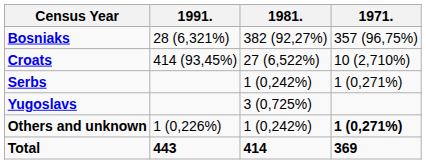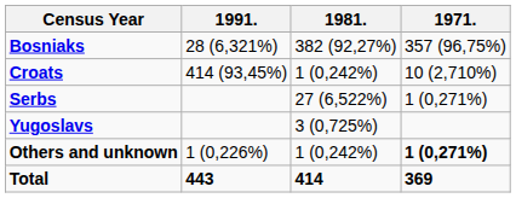Croats | 1981.: 27 (6,522%) -> 1 (0,242%)
Serbs | 1981.: 1 (0,242%) -> 27 (6,522%)
